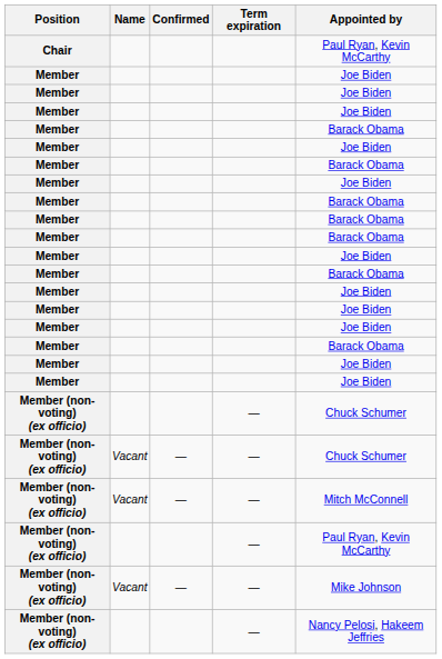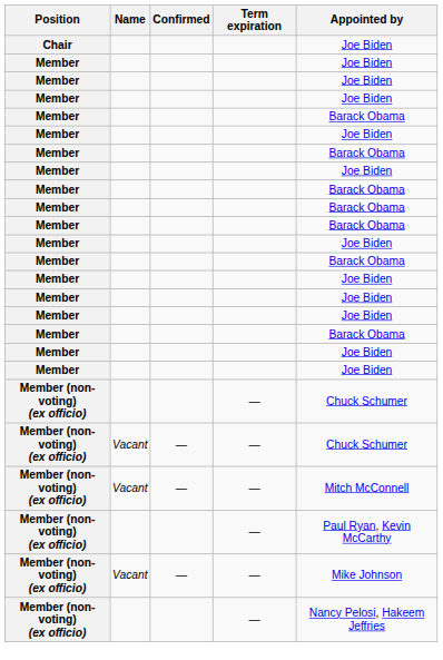Chair | Appointed by: Paul Ryan, Kevin McCarthy -> Joe Biden
